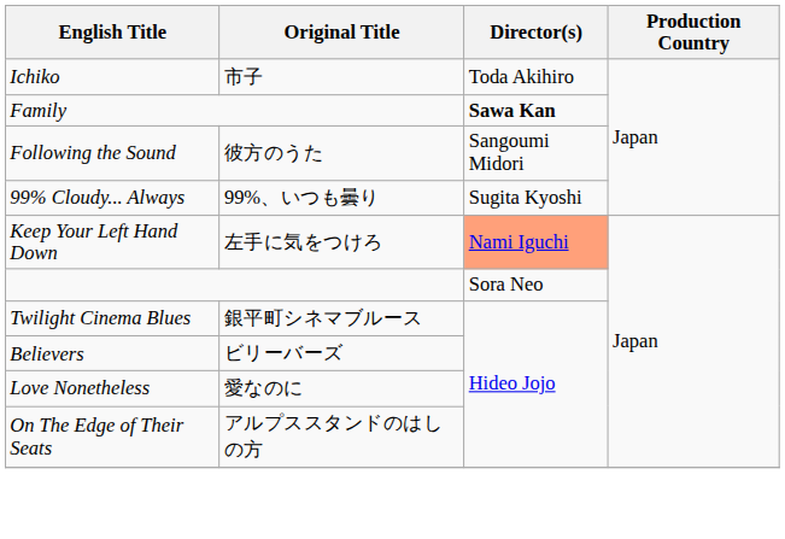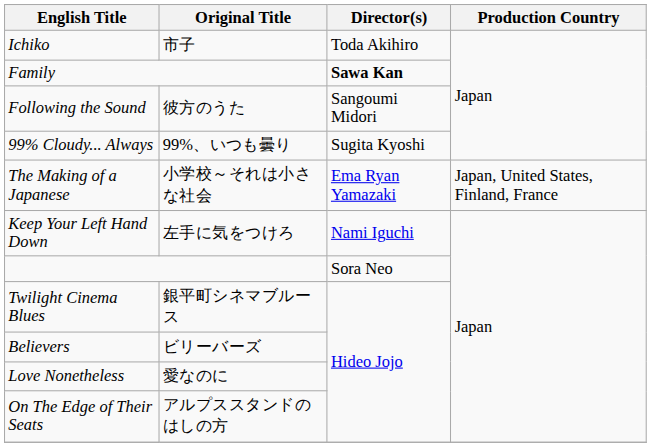+ row: The Making of a Japanese | 小学校～それは小さな社会 | Ema Ryan Yamazaki | Japan, United States, Finland, France
Keep Your Left Hand Down | Director(s): lightsalmon background -> no background
